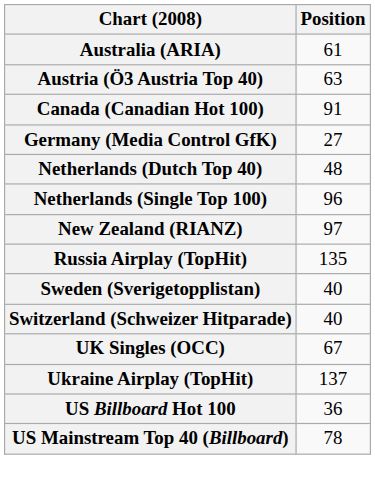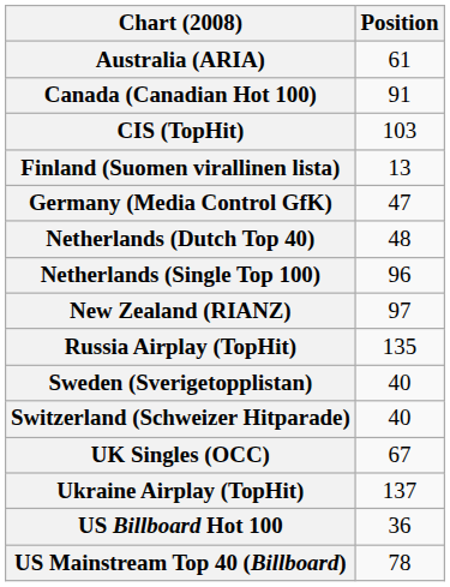- row: Austria (Ö3 Austria Top 40) | 63
+ row: CIS (TopHit) | 103
+ row: Finland (Suomen virallinen lista) | 13
Germany (Media Control GfK) | Position: 27 -> 47
